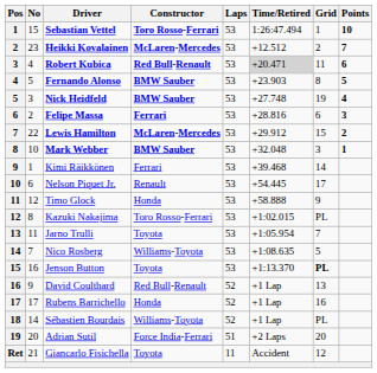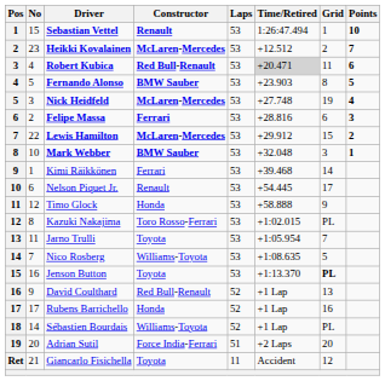Sebastian Vettel | Constructor: Toro Rosso-Ferrari -> Renault
Nick Heidfeld | Constructor: BMW Sauber -> McLaren-Mercedes
